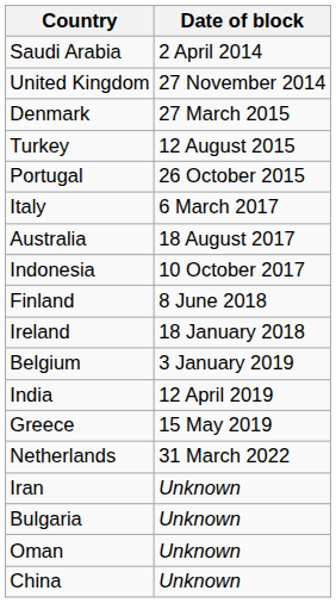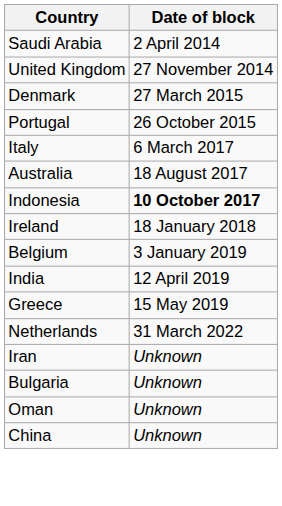- row: Turkey | 12 August 2015
Indonesia | Date of block: normal -> bold
- row: Finland | 8 June 2018
